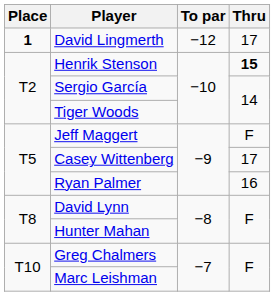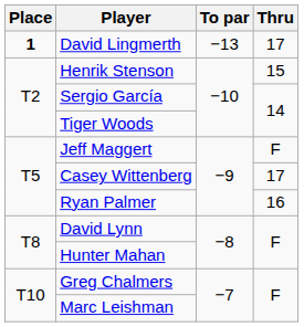David Lingmerth | To par: −12 -> −13
Henrik Stenson | Thru: bold -> normal
